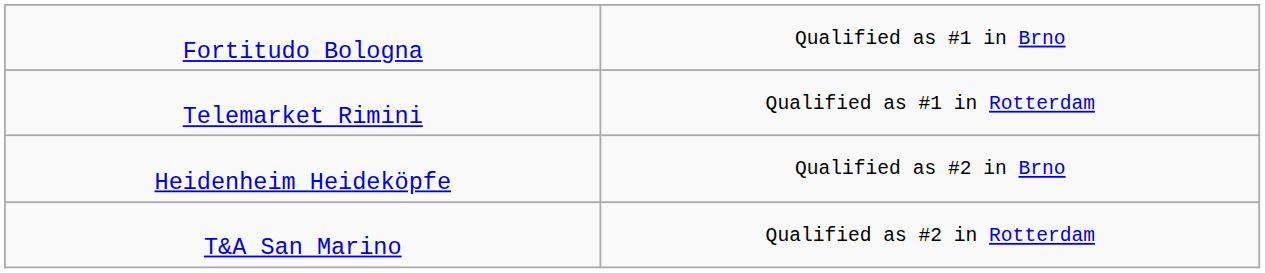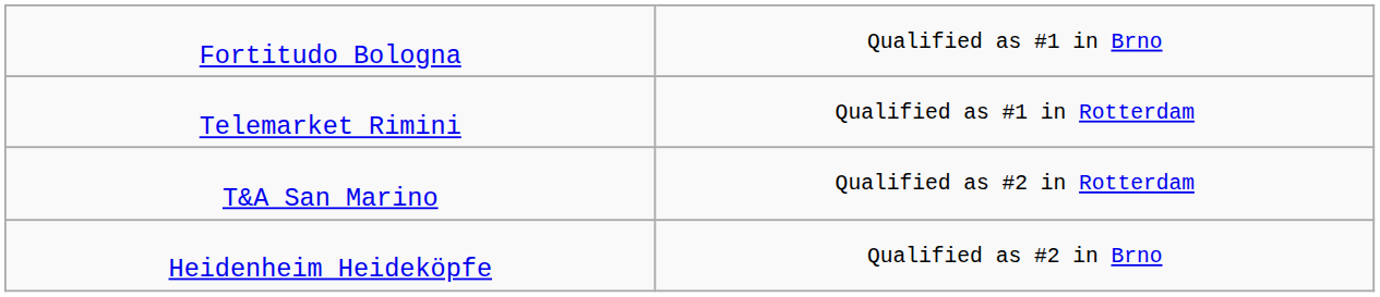rows swapped: Heidenheim Heideköpfe <-> T&A San Marino
